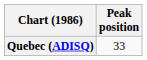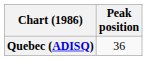Quebec (ADISQ) | Peak position: 33 -> 36
